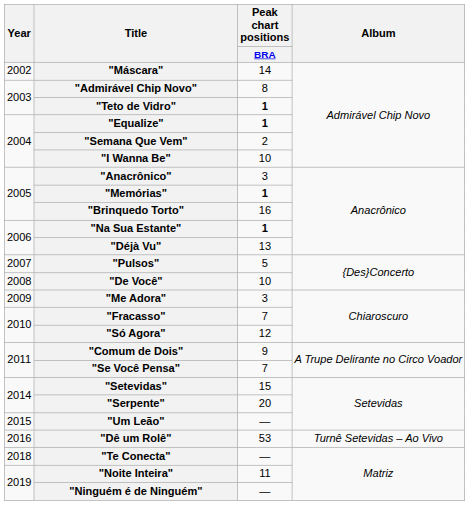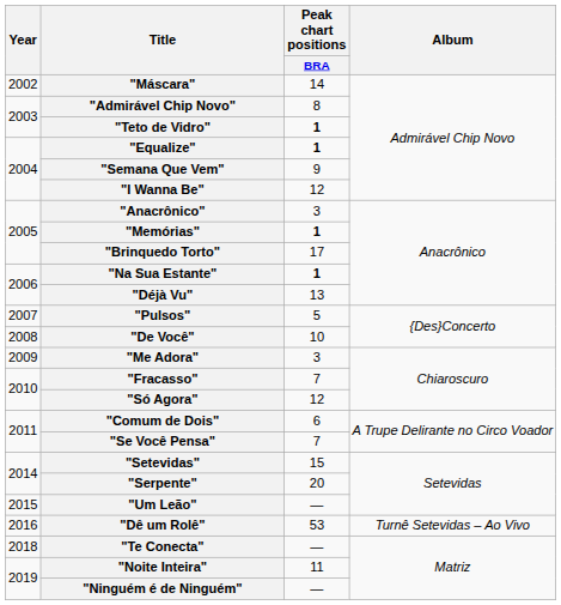"Semana Que Vem" | Peak chart positions / BRA: 2 -> 9
"I Wanna Be" | Peak chart positions / BRA: 10 -> 12
"Brinquedo Torto" | Peak chart positions / BRA: 16 -> 17
"Comum de Dois" | Peak chart positions / BRA: 9 -> 6
